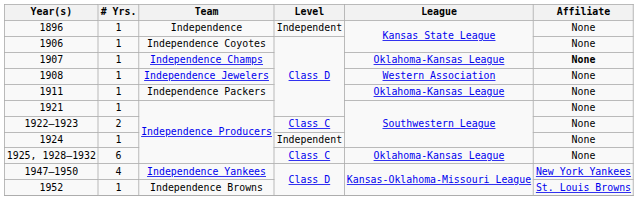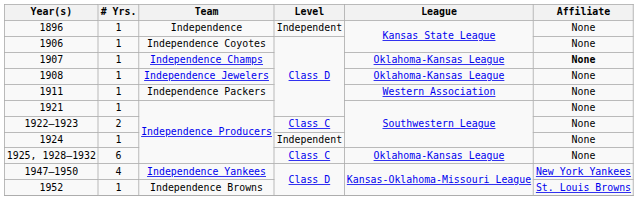1908 | League: Western Association -> Oklahoma-Kansas League
1911 | League: Oklahoma-Kansas League -> Western Association
